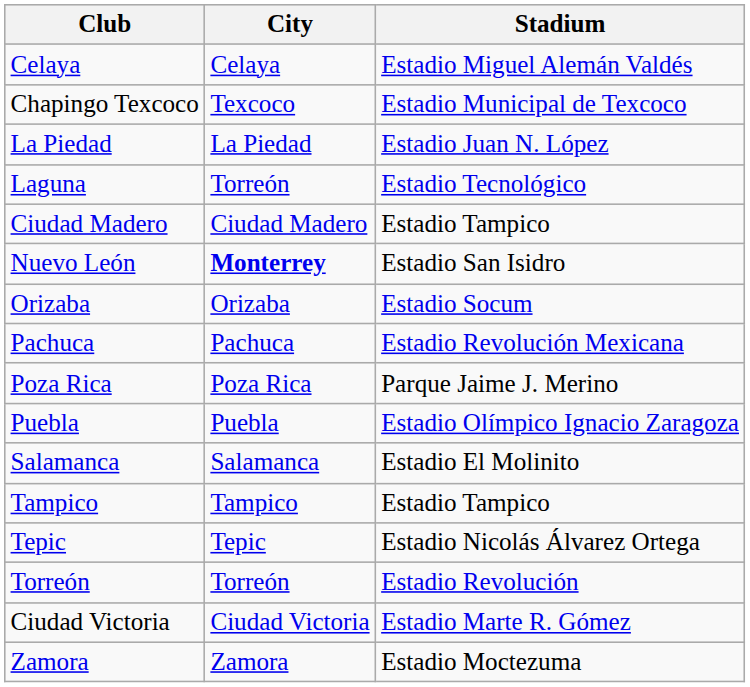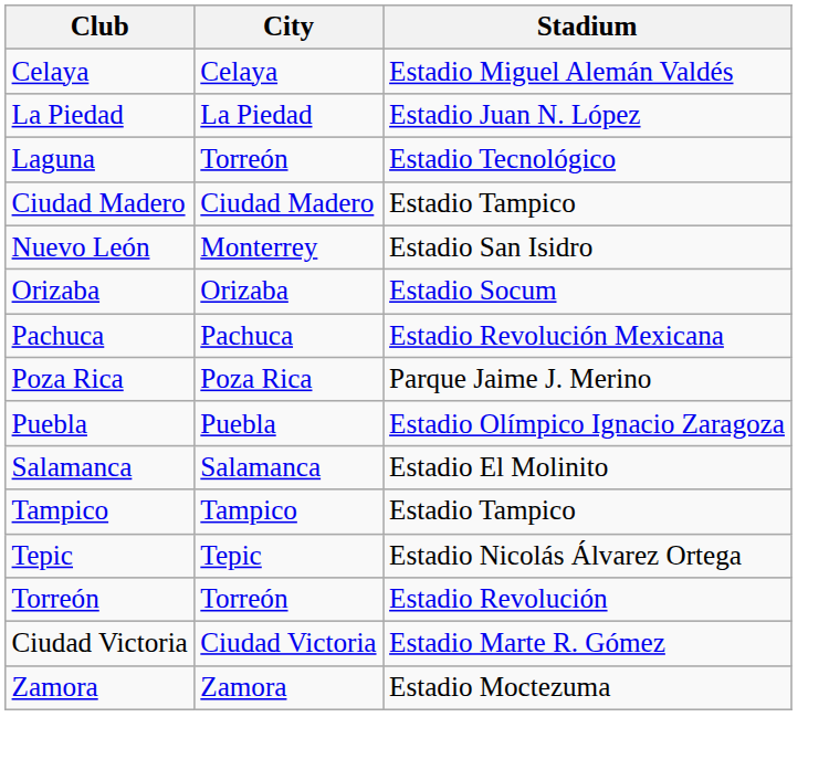- row: Chapingo Texcoco | Texcoco | Estadio Municipal de Texcoco
Nuevo León | City: bold -> normal
